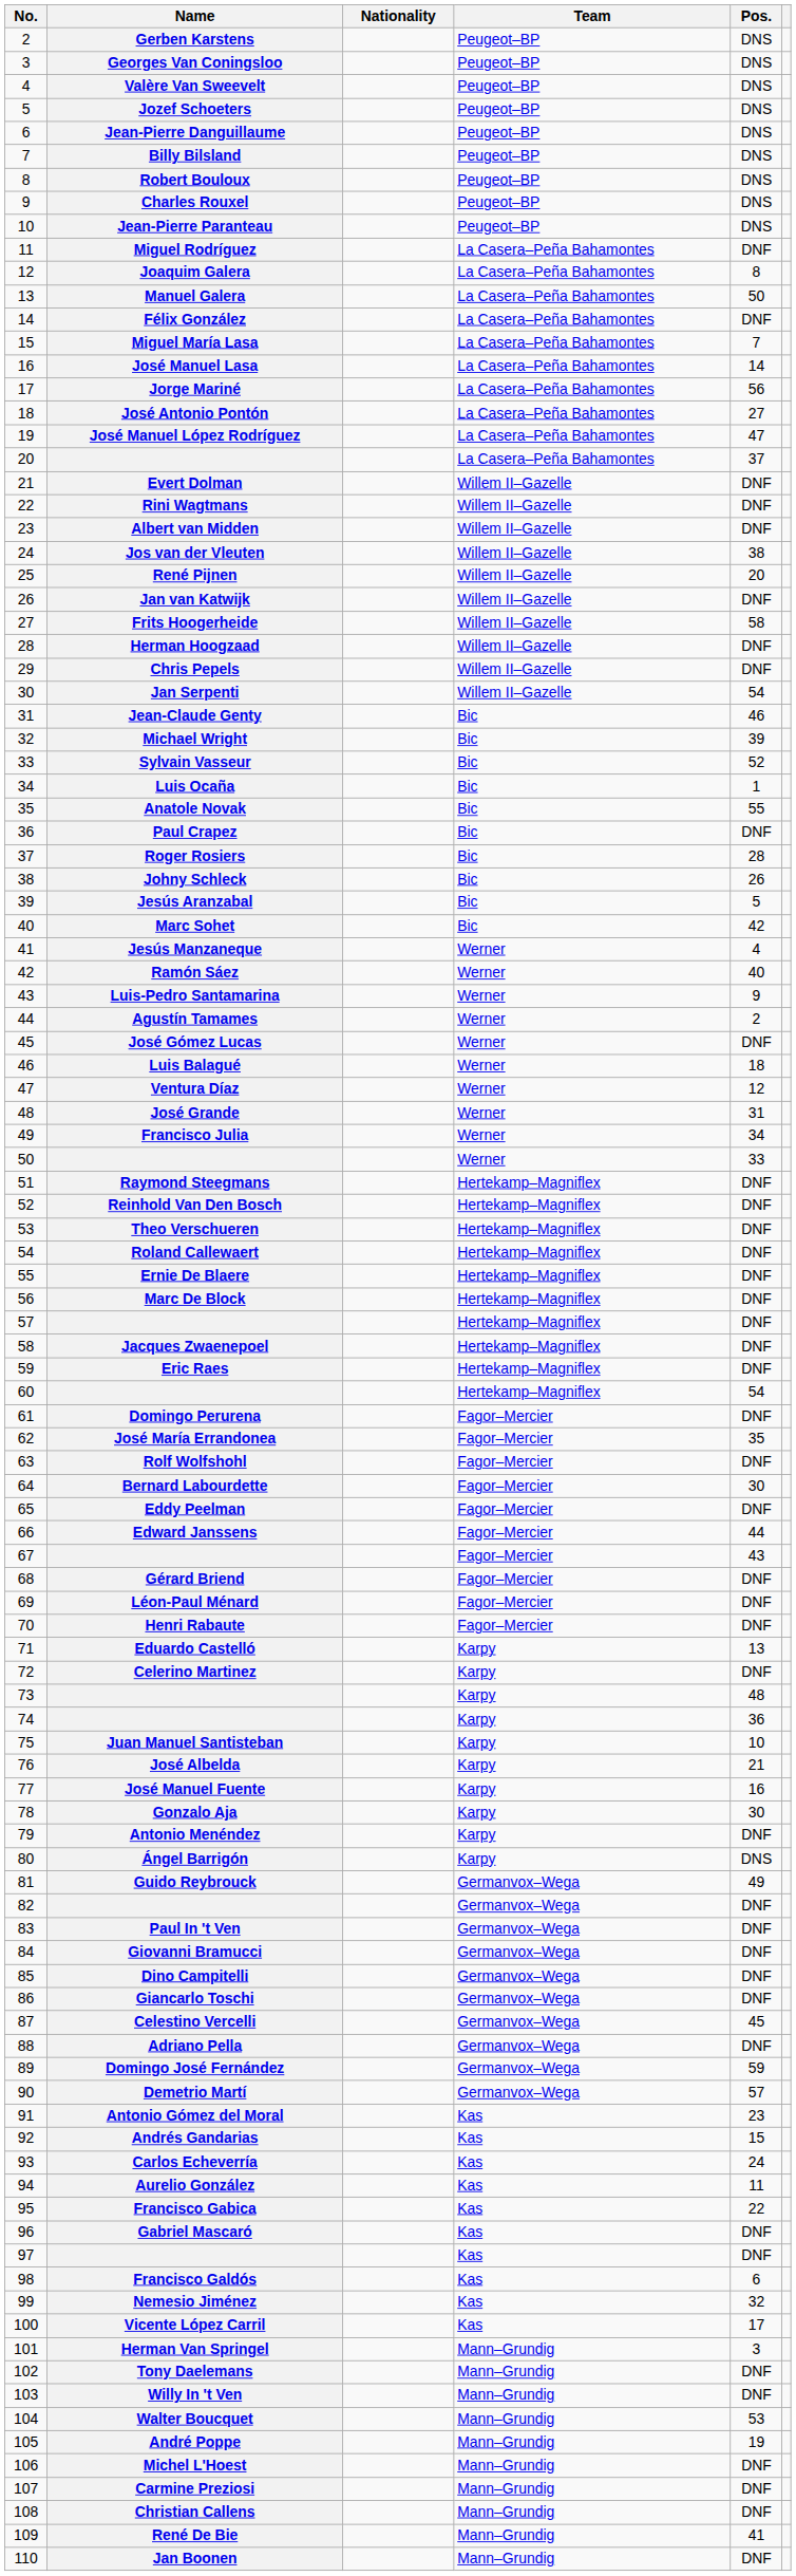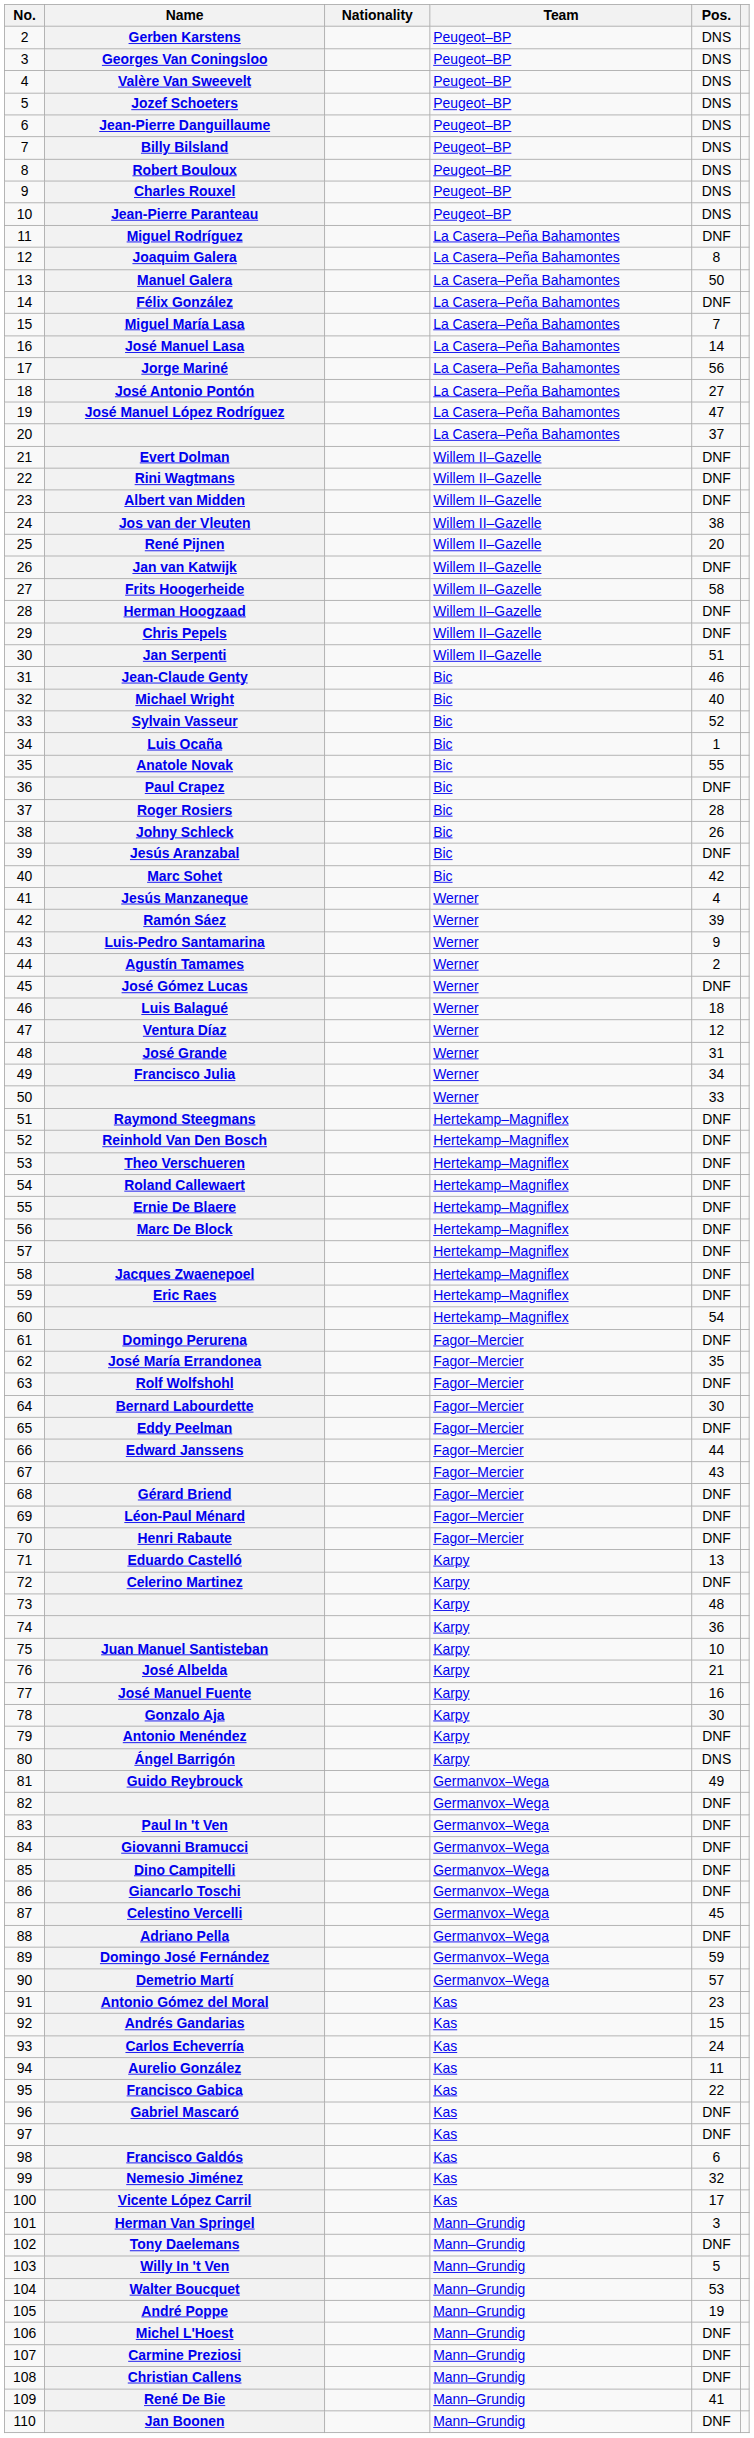Jan Serpenti | Pos.: 54 -> 51
Michael Wright | Pos.: 39 -> 40
Jesús Aranzabal | Pos.: 5 -> DNF
Ramón Sáez | Pos.: 40 -> 39
Willy In 't Ven | Pos.: DNF -> 5
